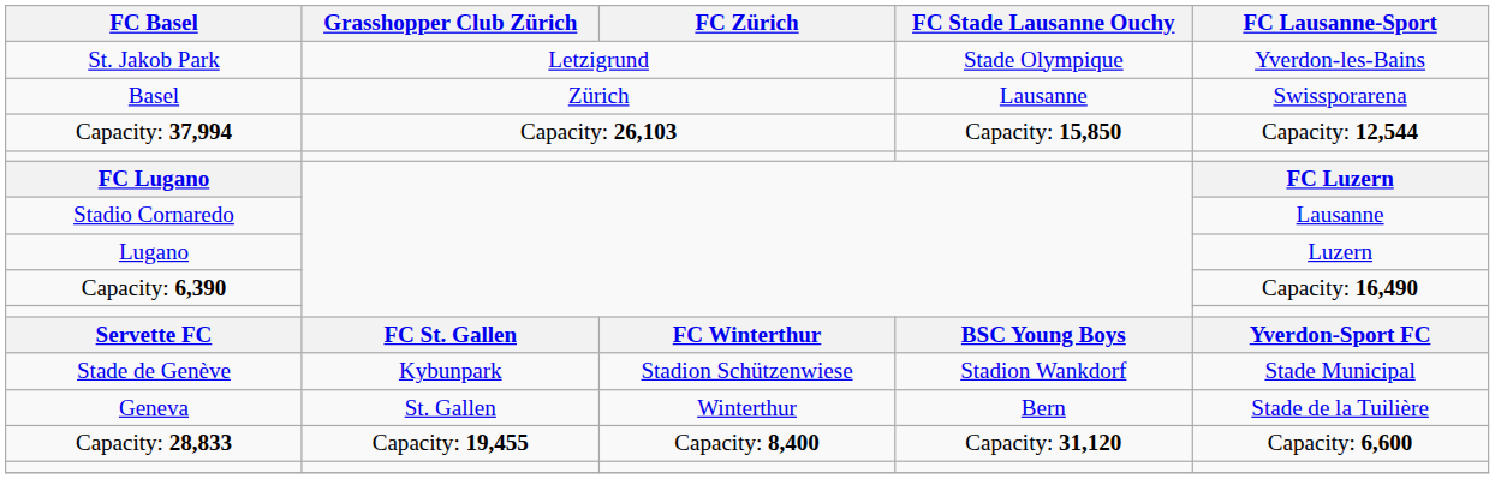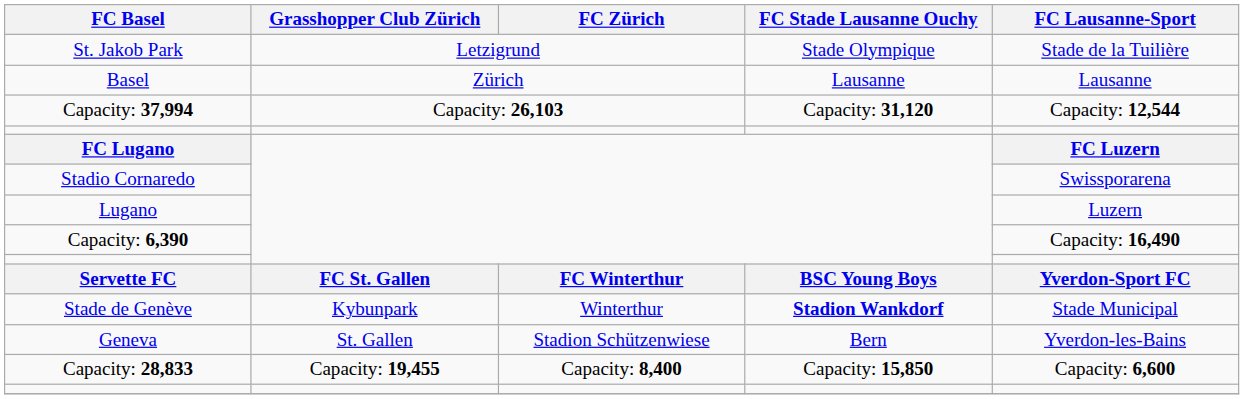St. Jakob Park | FC Lausanne-Sport: Yverdon-les-Bains -> Stade de la Tuilière
Basel | FC Lausanne-Sport: Swissporarena -> Lausanne
Capacity: 37,994 | FC Stade Lausanne Ouchy: Capacity: 15,850 -> Capacity: 31,120
Stadio Cornaredo | FC Lausanne-Sport: Lausanne -> Swissporarena
Stade de Genève | FC Zürich: Stadion Schützenwiese -> Winterthur
Stade de Genève | FC Stade Lausanne Ouchy: normal -> bold
Geneva | FC Zürich: Winterthur -> Stadion Schützenwiese
Geneva | FC Lausanne-Sport: Stade de la Tuilière -> Yverdon-les-Bains
Capacity: 28,833 | FC Stade Lausanne Ouchy: Capacity: 31,120 -> Capacity: 15,850
